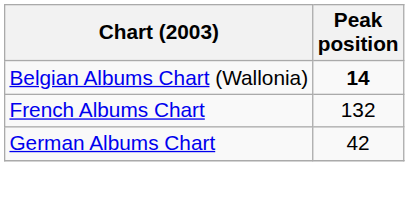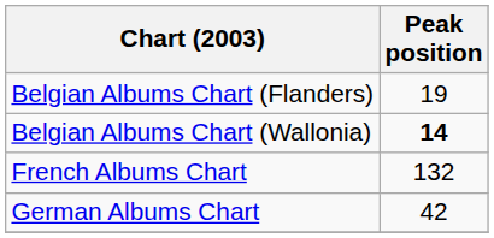+ row: Belgian Albums Chart (Flanders) | 19
